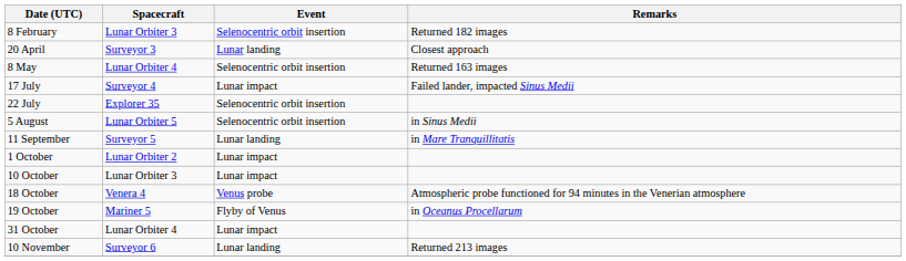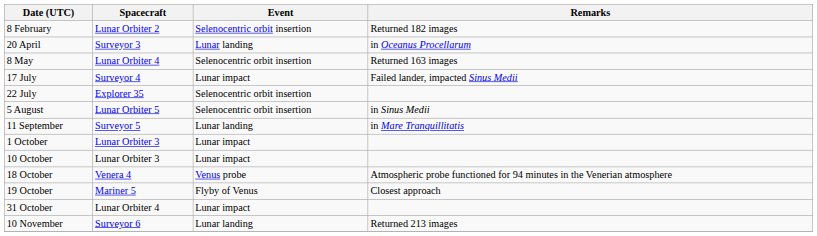8 February | Spacecraft: Lunar Orbiter 3 -> Lunar Orbiter 2
20 April | Remarks: Closest approach -> in Oceanus Procellarum
1 October | Spacecraft: Lunar Orbiter 2 -> Lunar Orbiter 3
19 October | Remarks: in Oceanus Procellarum -> Closest approach
